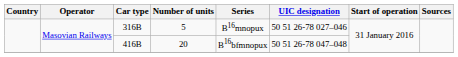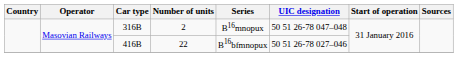316B | Number of units: 5 -> 2
316B | UIC designation: 50 51 26-78 027–046 -> 50 51 26-78 047–048
416B | Number of units: 20 -> 22
416B | UIC designation: 50 51 26-78 047–048 -> 50 51 26-78 027–046
